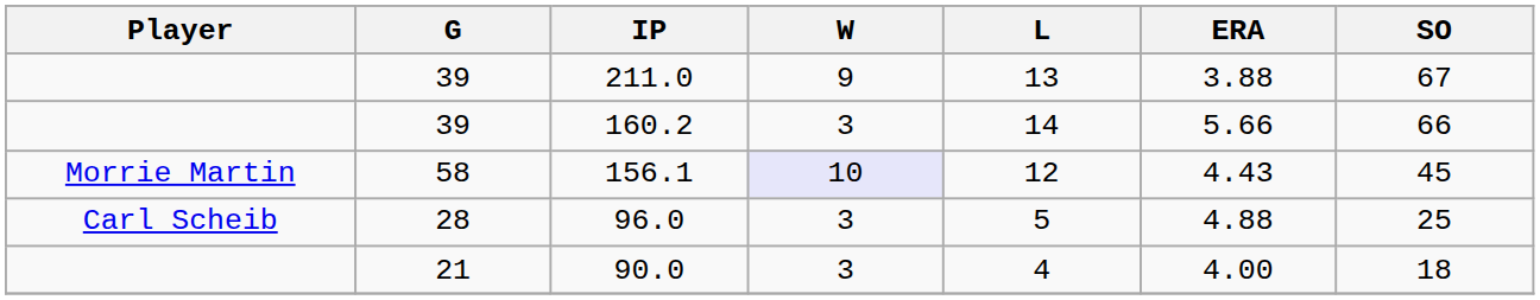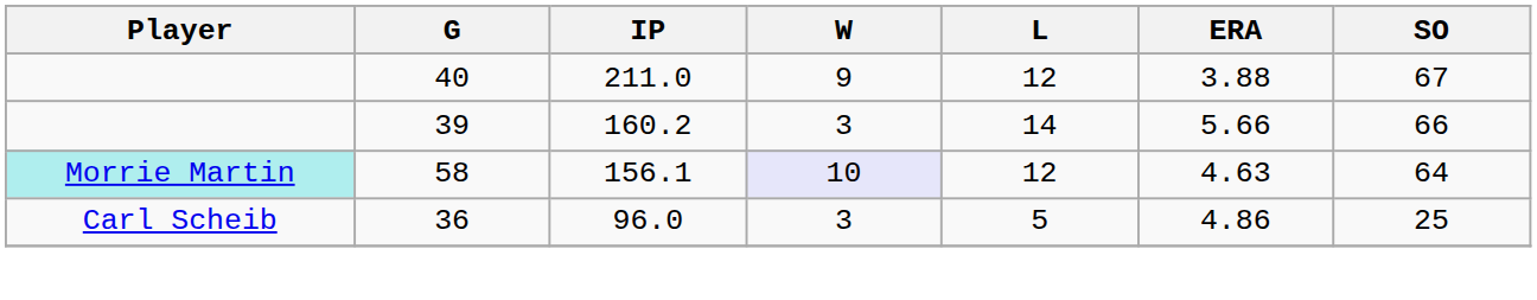211.0 | G: 39 -> 40
211.0 | L: 13 -> 12
156.1 | Player: no background -> paleturquoise background
156.1 | ERA: 4.43 -> 4.63
156.1 | SO: 45 -> 64
96.0 | G: 28 -> 36
96.0 | ERA: 4.88 -> 4.86
- row: 21 | 90.0 | 3 | 4 | 4.00 | 18
